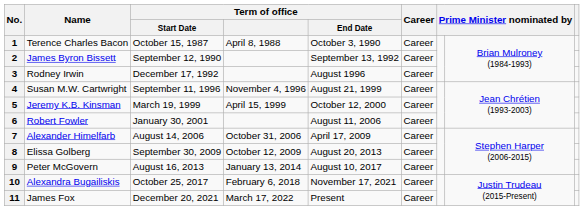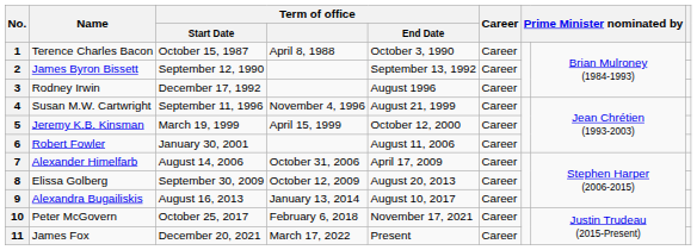9 | Name: Peter McGovern -> Alexandra Bugailiskis
10 | Name: Alexandra Bugailiskis -> Peter McGovern
